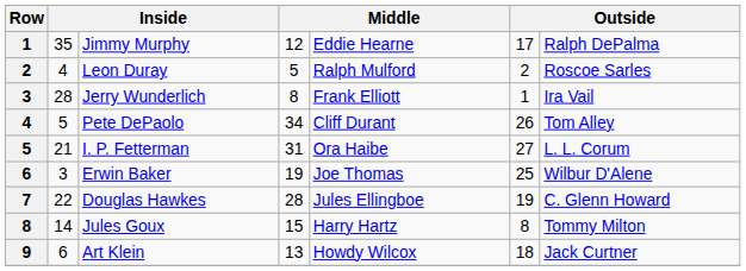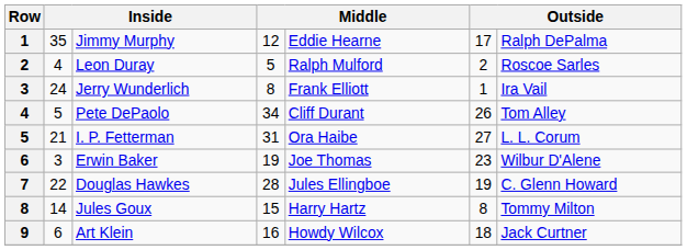Jerry Wunderlich | column 2: 28 -> 24
Erwin Baker | column 6: 25 -> 23
Art Klein | column 4: 13 -> 16
